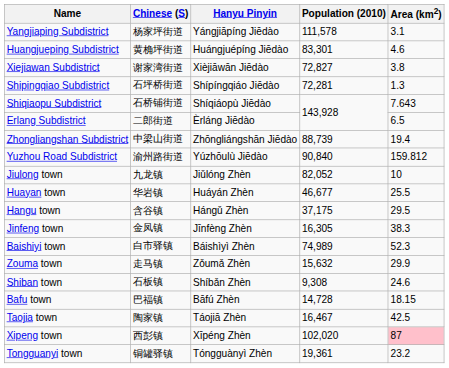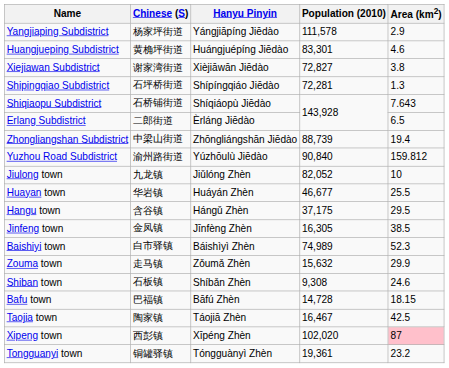Yangjiaping Subdistrict | Area (km2): 3.1 -> 2.9
Jinfeng town | Area (km2): 38.3 -> 38.5
